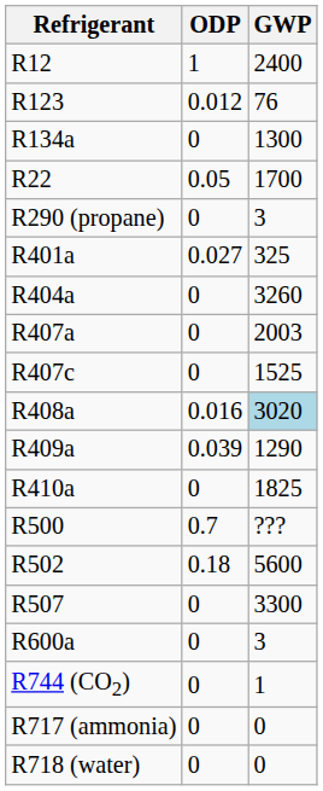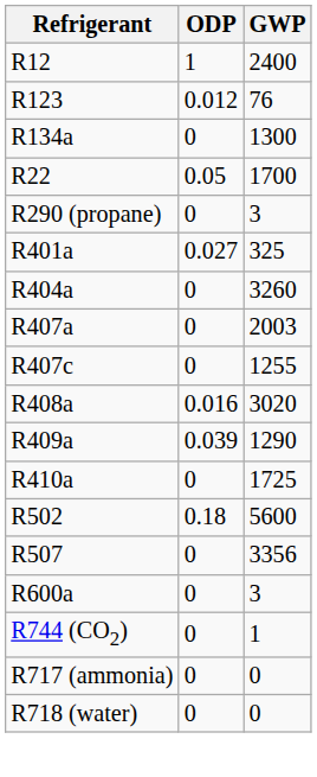R407c | GWP: 1525 -> 1255
R408a | GWP: lightblue background -> no background
R410a | GWP: 1825 -> 1725
- row: R500 | 0.7 | ???
R507 | GWP: 3300 -> 3356
